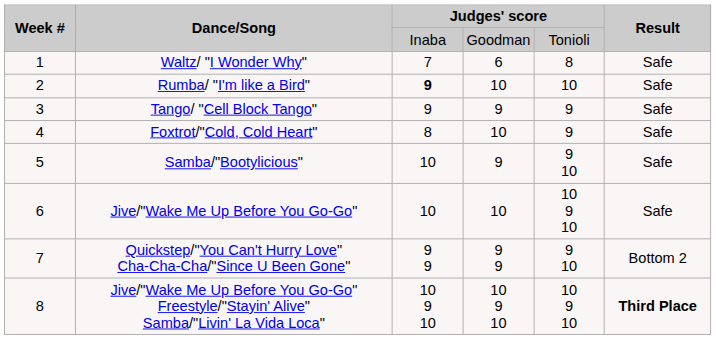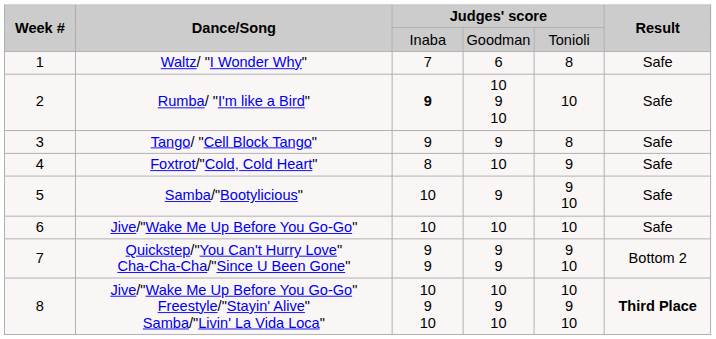Rumba/ "I'm like a Bird" | column 4: 10 -> 10 9 10
Tango/ "Cell Block Tango" | column 5: 9 -> 8
Jive/"Wake Me Up Before You Go-Go" | column 5: 10 9 10 -> 10
